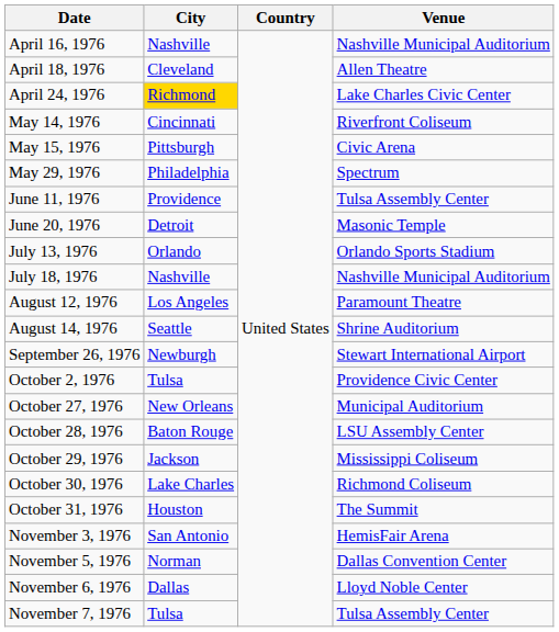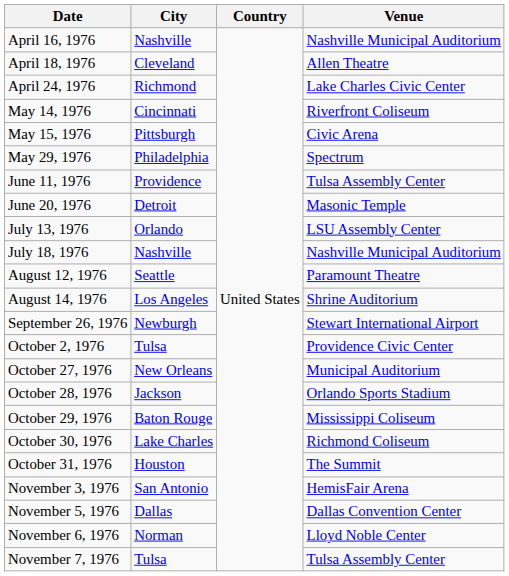April 24, 1976 | City: gold background -> no background
July 13, 1976 | Venue: Orlando Sports Stadium -> LSU Assembly Center
August 12, 1976 | City: Los Angeles -> Seattle
August 14, 1976 | City: Seattle -> Los Angeles
October 28, 1976 | City: Baton Rouge -> Jackson
October 28, 1976 | Venue: LSU Assembly Center -> Orlando Sports Stadium
October 29, 1976 | City: Jackson -> Baton Rouge
November 5, 1976 | City: Norman -> Dallas
November 6, 1976 | City: Dallas -> Norman
